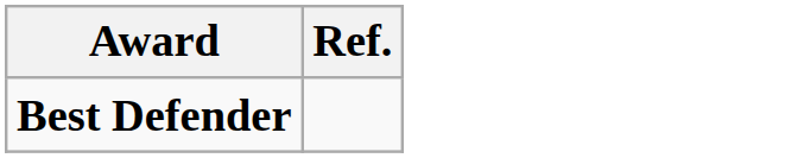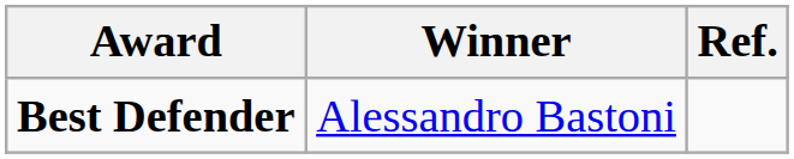+ column: Winner | Alessandro Bastoni
